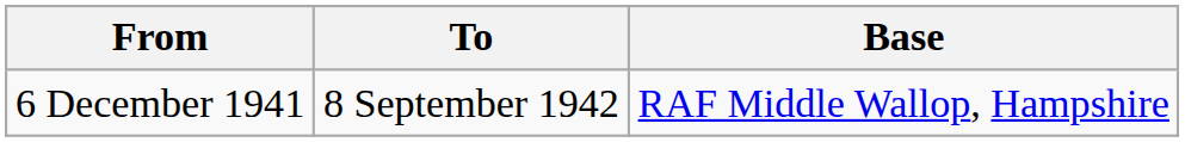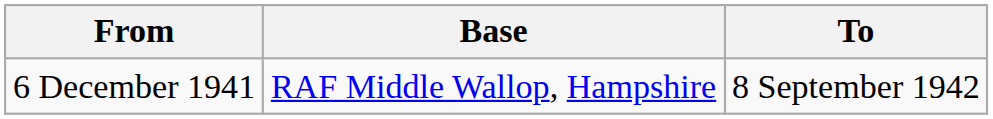columns swapped: To <-> Base
